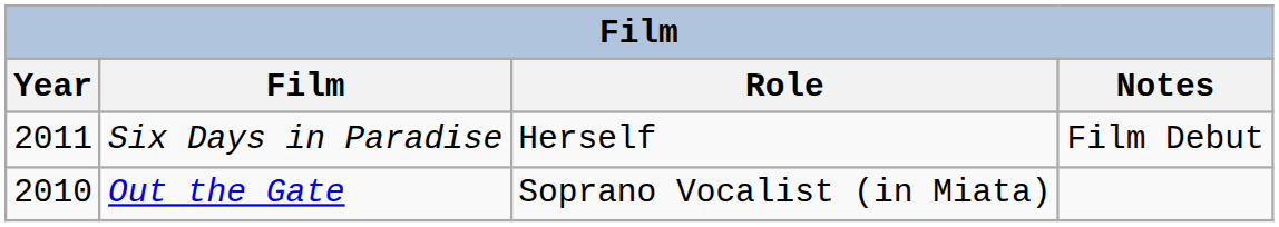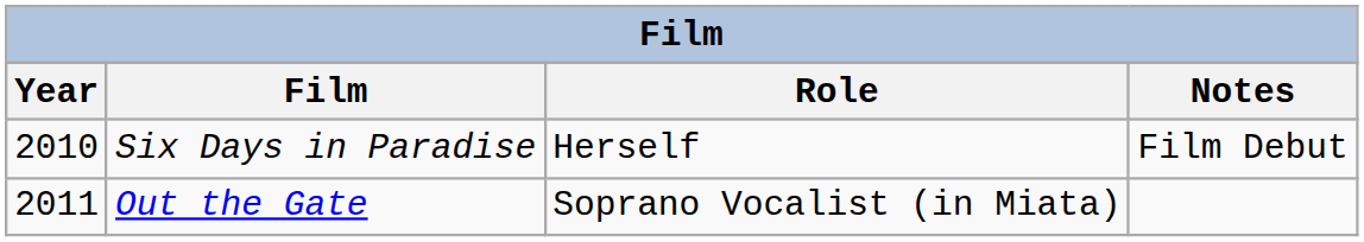Six Days in Paradise | Year: 2011 -> 2010
Out the Gate | Year: 2010 -> 2011
